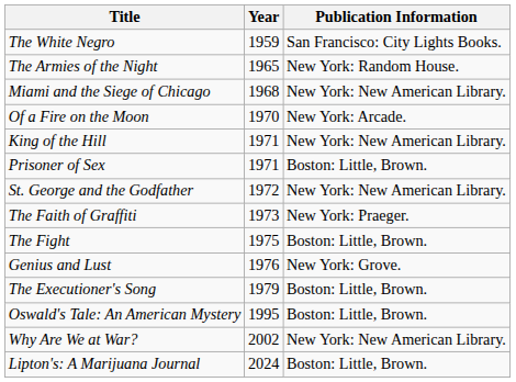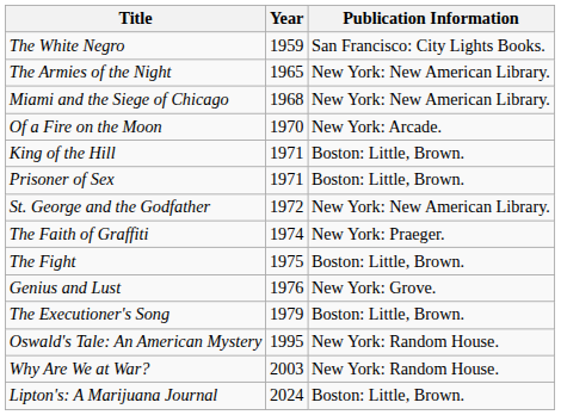The Armies of the Night | Publication Information: New York: Random House. -> New York: New American Library.
King of the Hill | Publication Information: New York: New American Library. -> Boston: Little, Brown.
The Faith of Graffiti | Year: 1973 -> 1974
Oswald's Tale: An American Mystery | Publication Information: Boston: Little, Brown. -> New York: Random House.
Why Are We at War? | Year: 2002 -> 2003
Why Are We at War? | Publication Information: New York: New American Library. -> New York: Random House.
